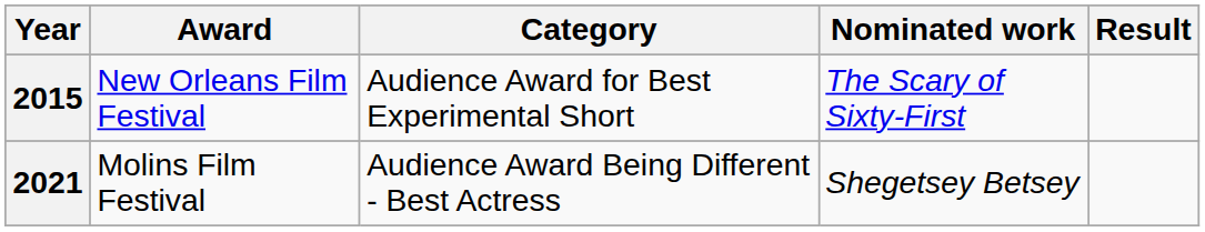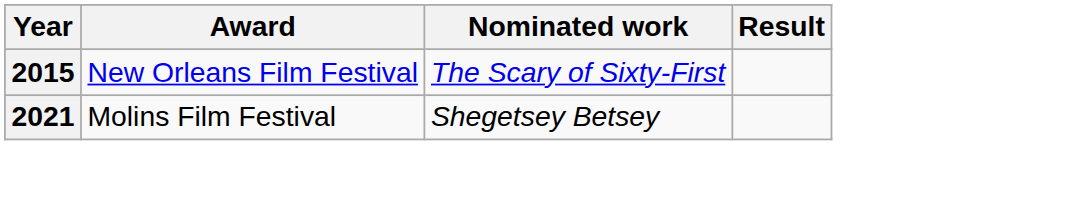- column: Category | Audience Award for Best Experimental Short | Audience Award Being Different - Best Actress
